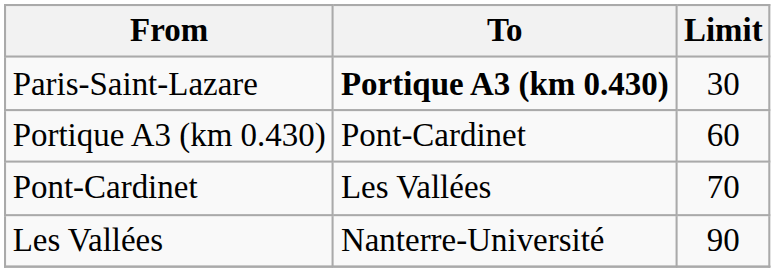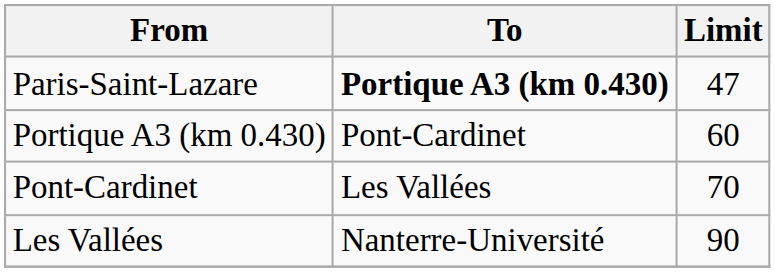Paris-Saint-Lazare | Limit: 30 -> 47
